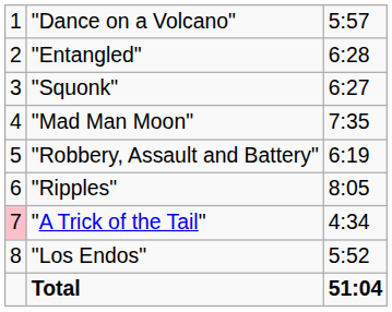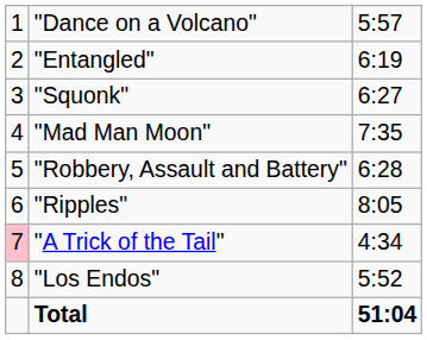"Entangled" | column 3: 6:28 -> 6:19
"Robbery, Assault and Battery" | column 3: 6:19 -> 6:28
